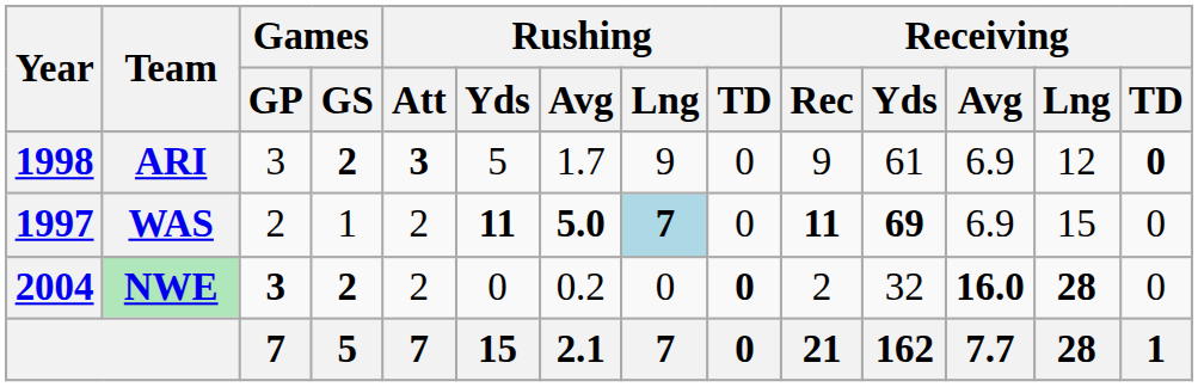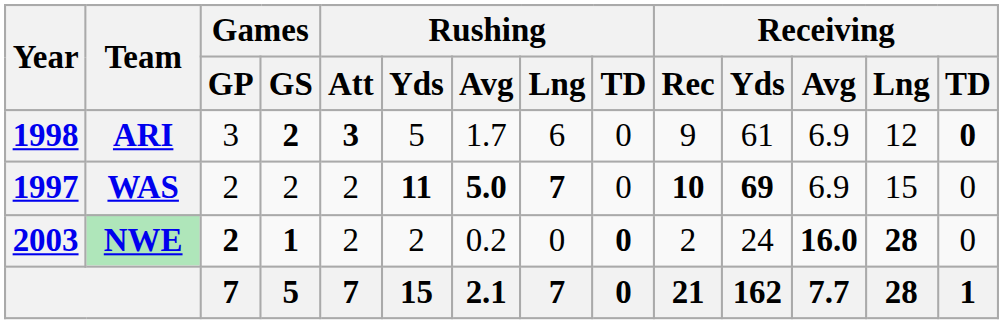ARI | Rushing / Lng: 9 -> 6
WAS | Games / GS: 1 -> 2
WAS | Rushing / Lng: lightblue background -> no background
WAS | Receiving / Rec: 11 -> 10
NWE | Year: 2004 -> 2003
NWE | Games / GP: 3 -> 2
NWE | Games / GS: 2 -> 1
NWE | Rushing / Yds: 0 -> 2
NWE | Receiving / Yds: 32 -> 24
